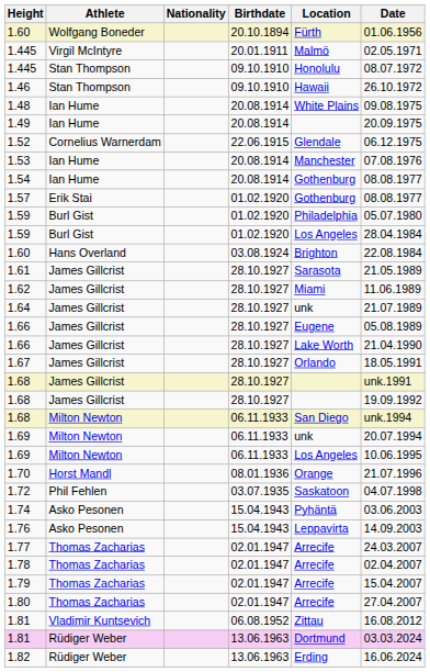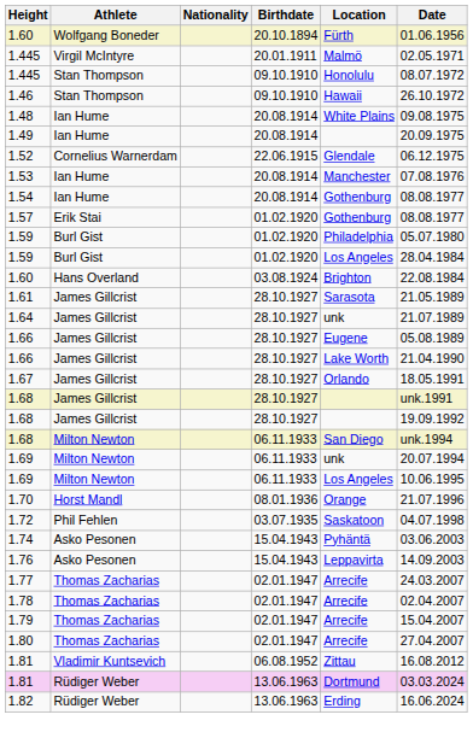- row: 1.62 | James Gillcrist | 28.10.1927 | Miami | 11.06.1989
